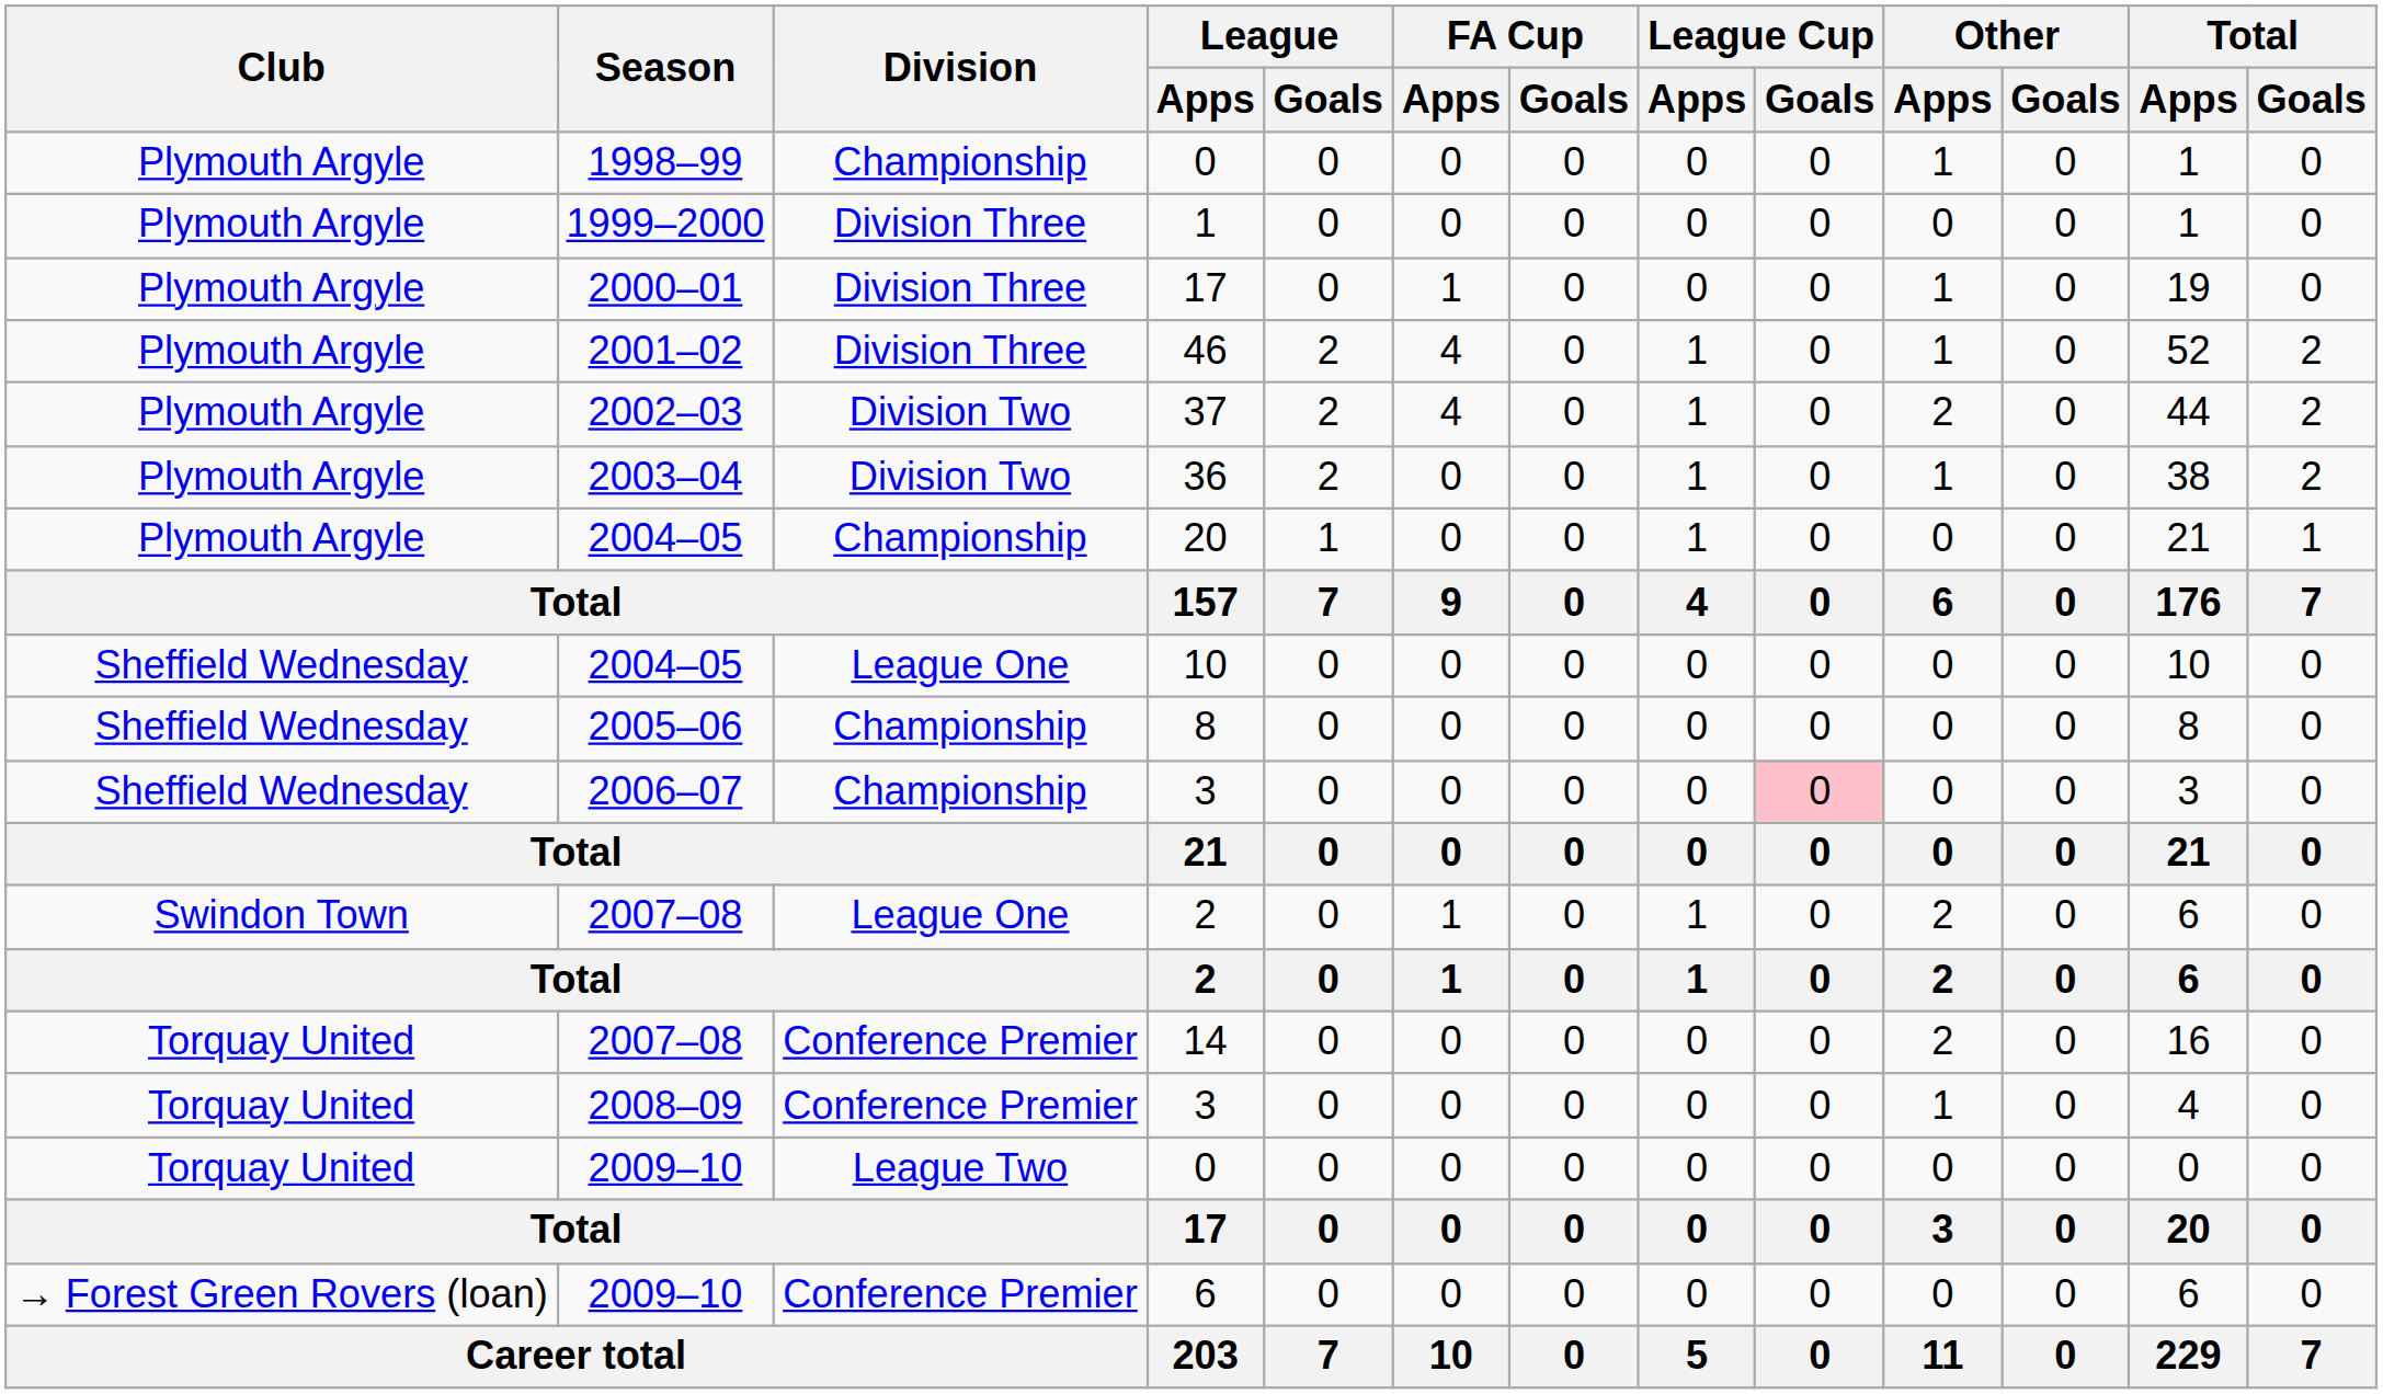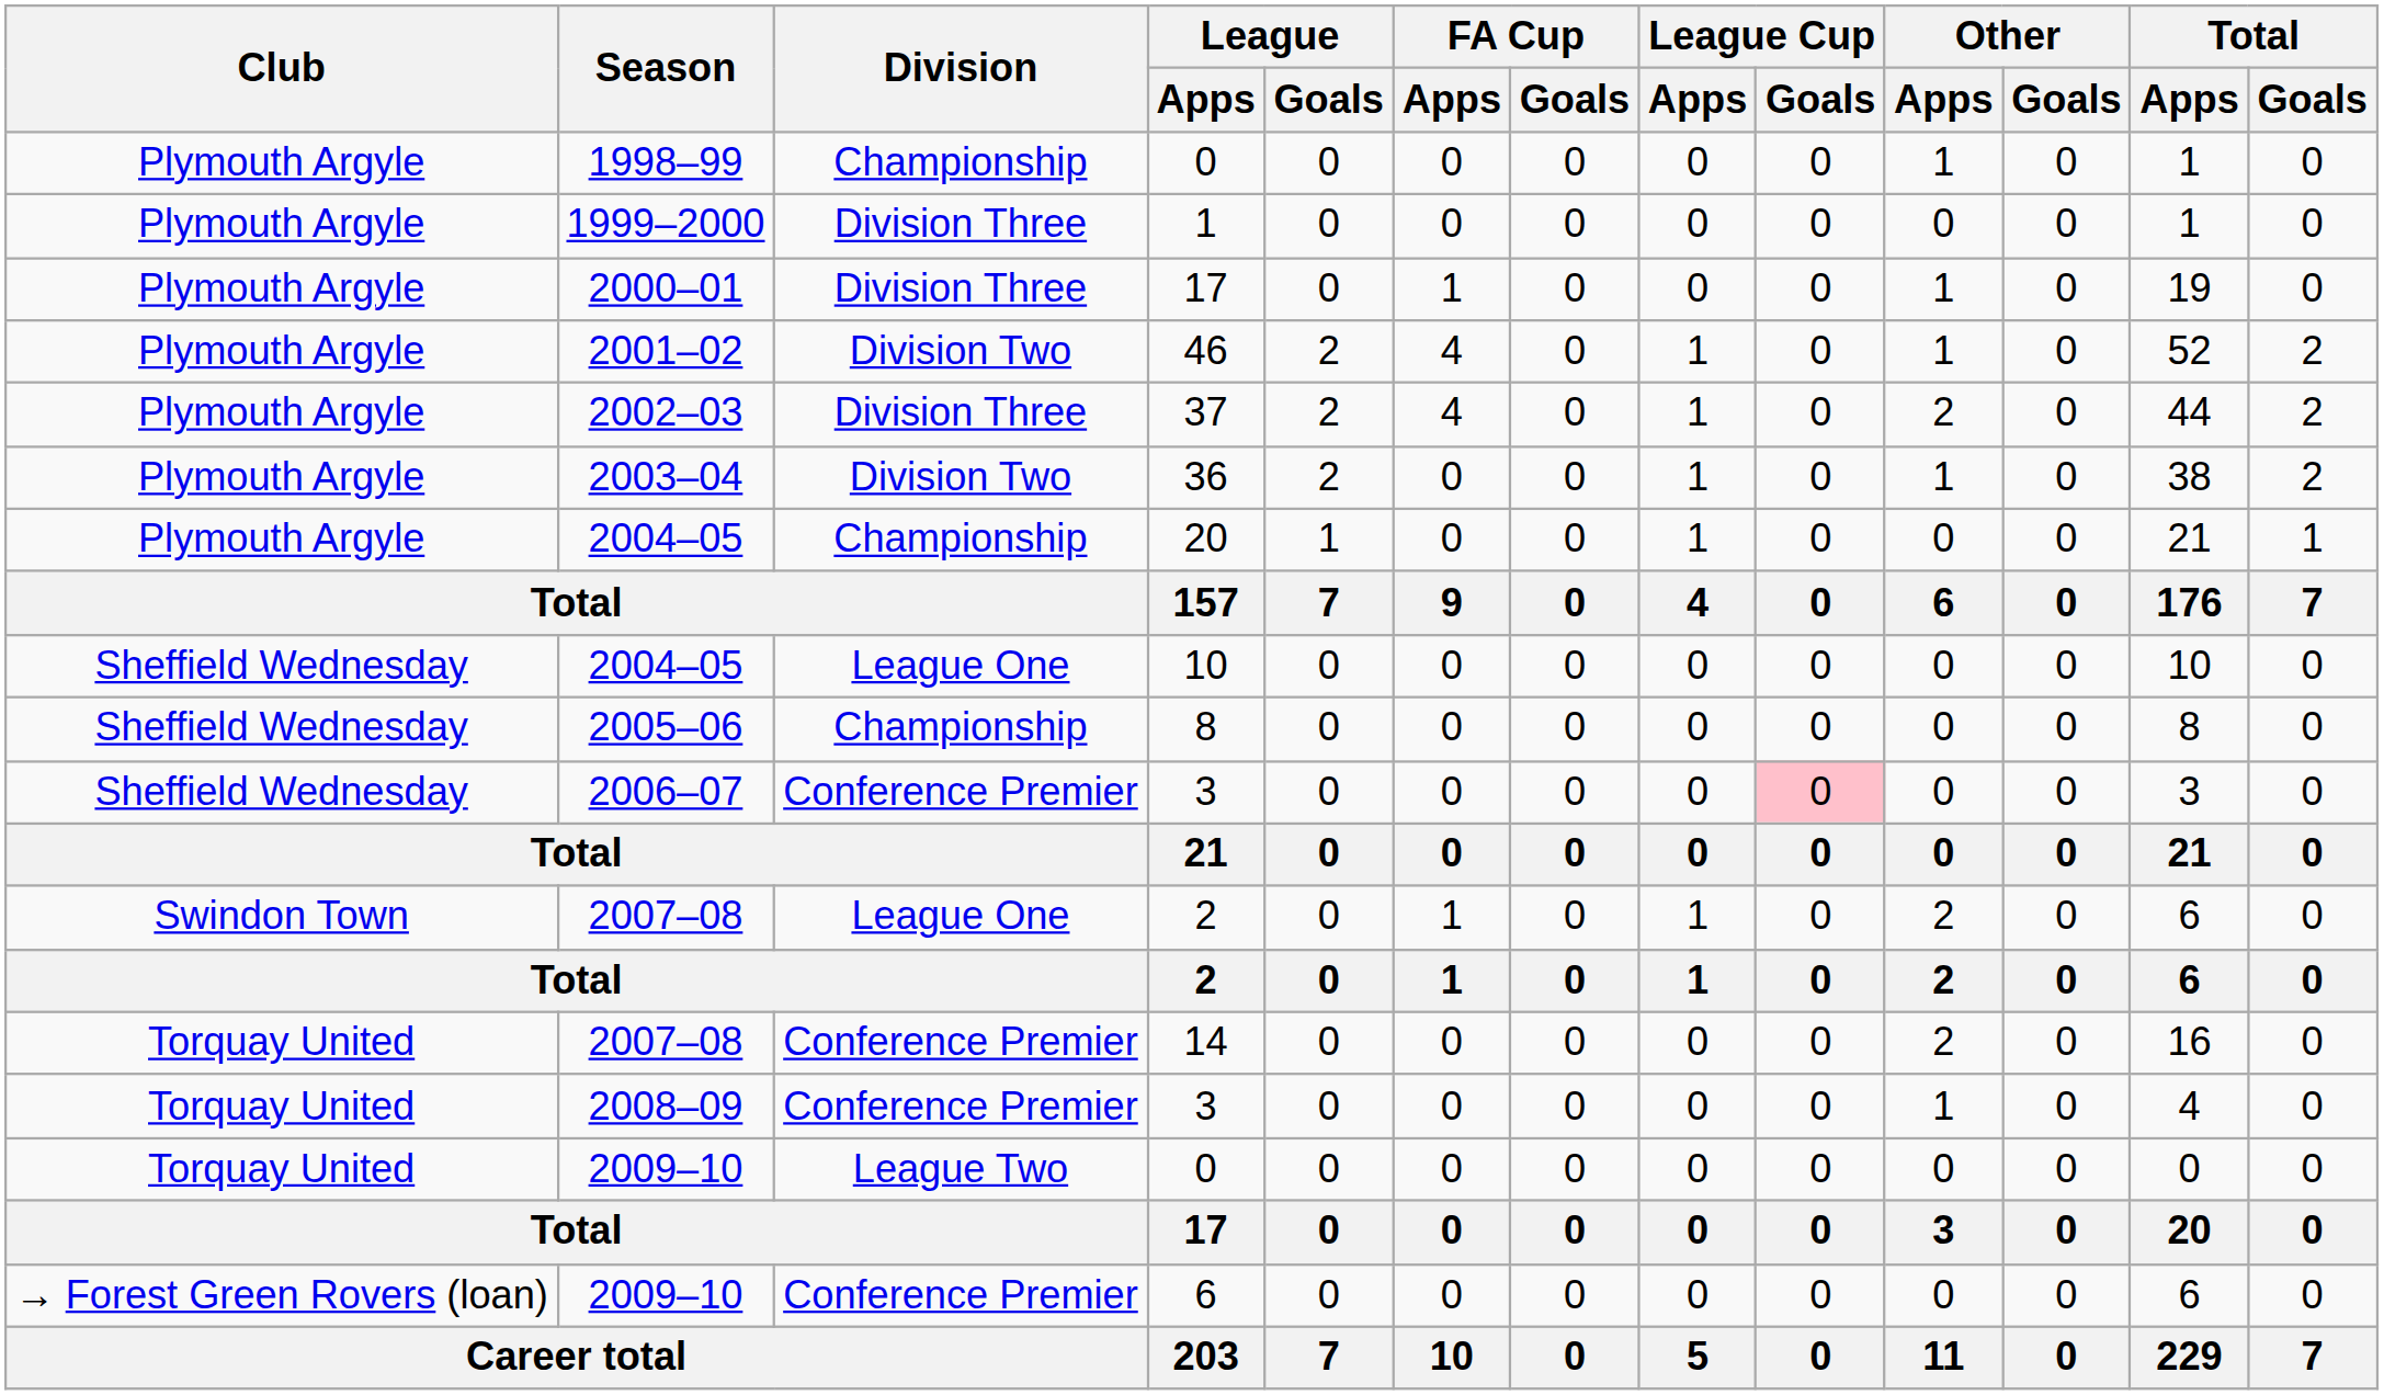46 | Division: Division Three -> Division Two
37 | Division: Division Two -> Division Three
2006–07 / 3 | Division: Championship -> Conference Premier
